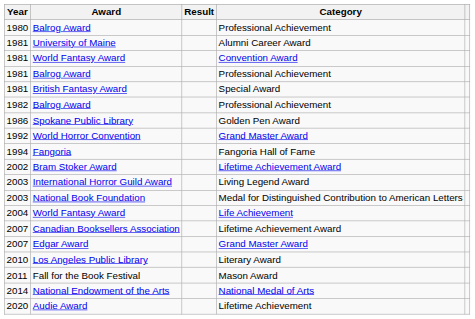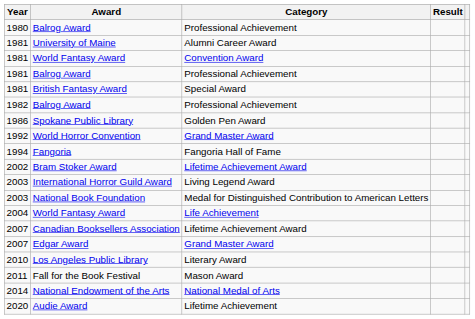columns swapped: Category <-> Result
